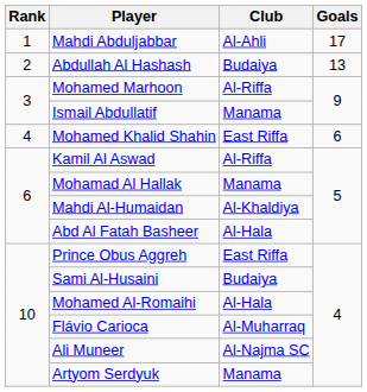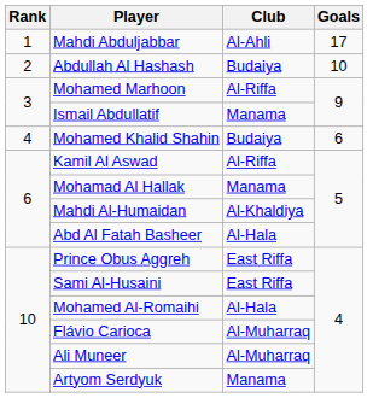Abdullah Al Hashash | Goals: 13 -> 10
Mohamed Khalid Shahin | Club: East Riffa -> Budaiya
Sami Al-Husaini | Club: Budaiya -> East Riffa
Ali Muneer | Club: Al-Najma SC -> Al-Muharraq
